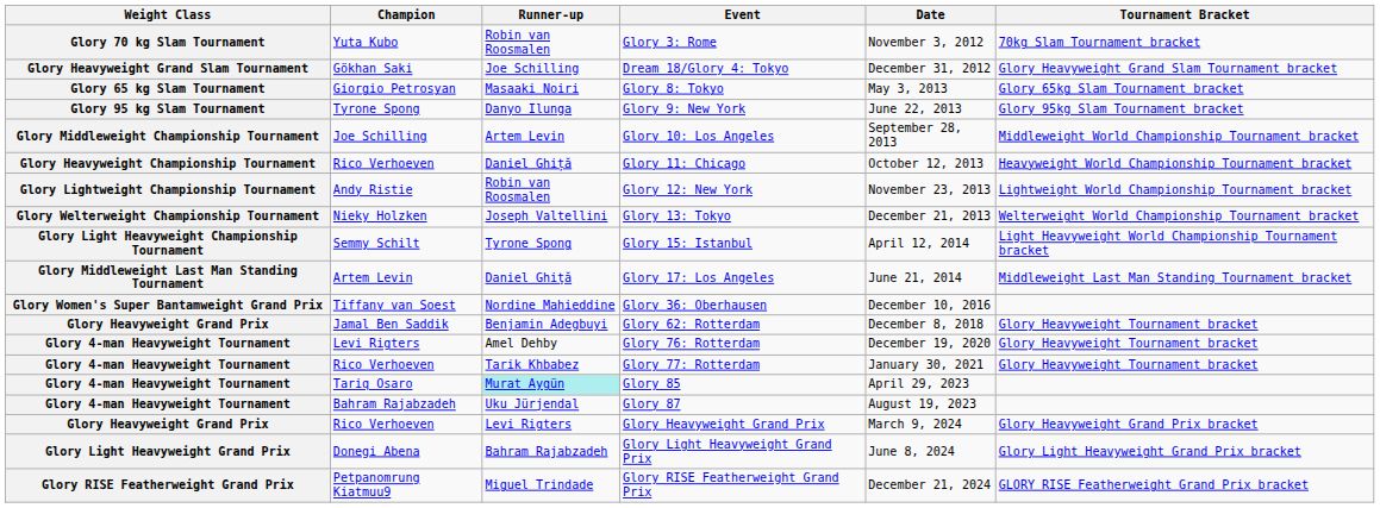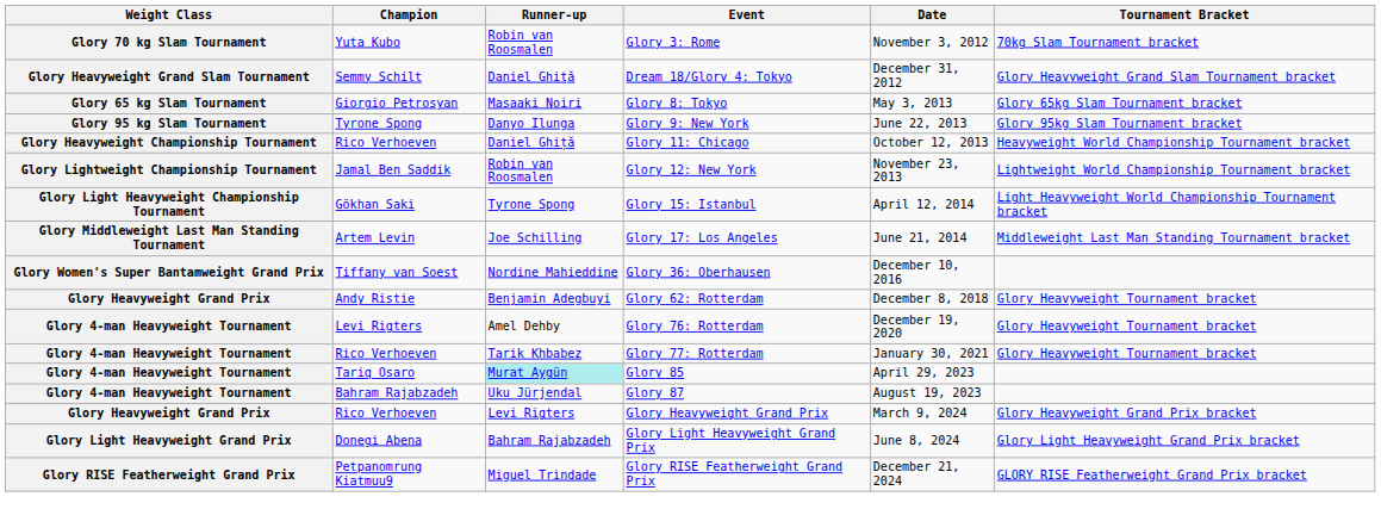Dream 18/Glory 4: Tokyo | Champion: Gökhan Saki -> Semmy Schilt
Dream 18/Glory 4: Tokyo | Runner-up: Joe Schilling -> Daniel Ghiţă
- row: Glory Middleweight Championship Tournament | Joe Schilling | Artem Levin | Glory 10: Los Angeles | September 28, 2013 | Middleweight World Championship Tournament bracket
Glory 12: New York | Champion: Andy Ristie -> Jamal Ben Saddik
- row: Glory Welterweight Championship Tournament | Nieky Holzken | Joseph Valtellini | Glory 13: Tokyo | December 21, 2013 | Welterweight World Championship Tournament bracket
Glory 15: Istanbul | Champion: Semmy Schilt -> Gökhan Saki
Glory 17: Los Angeles | Runner-up: Daniel Ghiţă -> Joe Schilling
Glory 62: Rotterdam | Champion: Jamal Ben Saddik -> Andy Ristie
